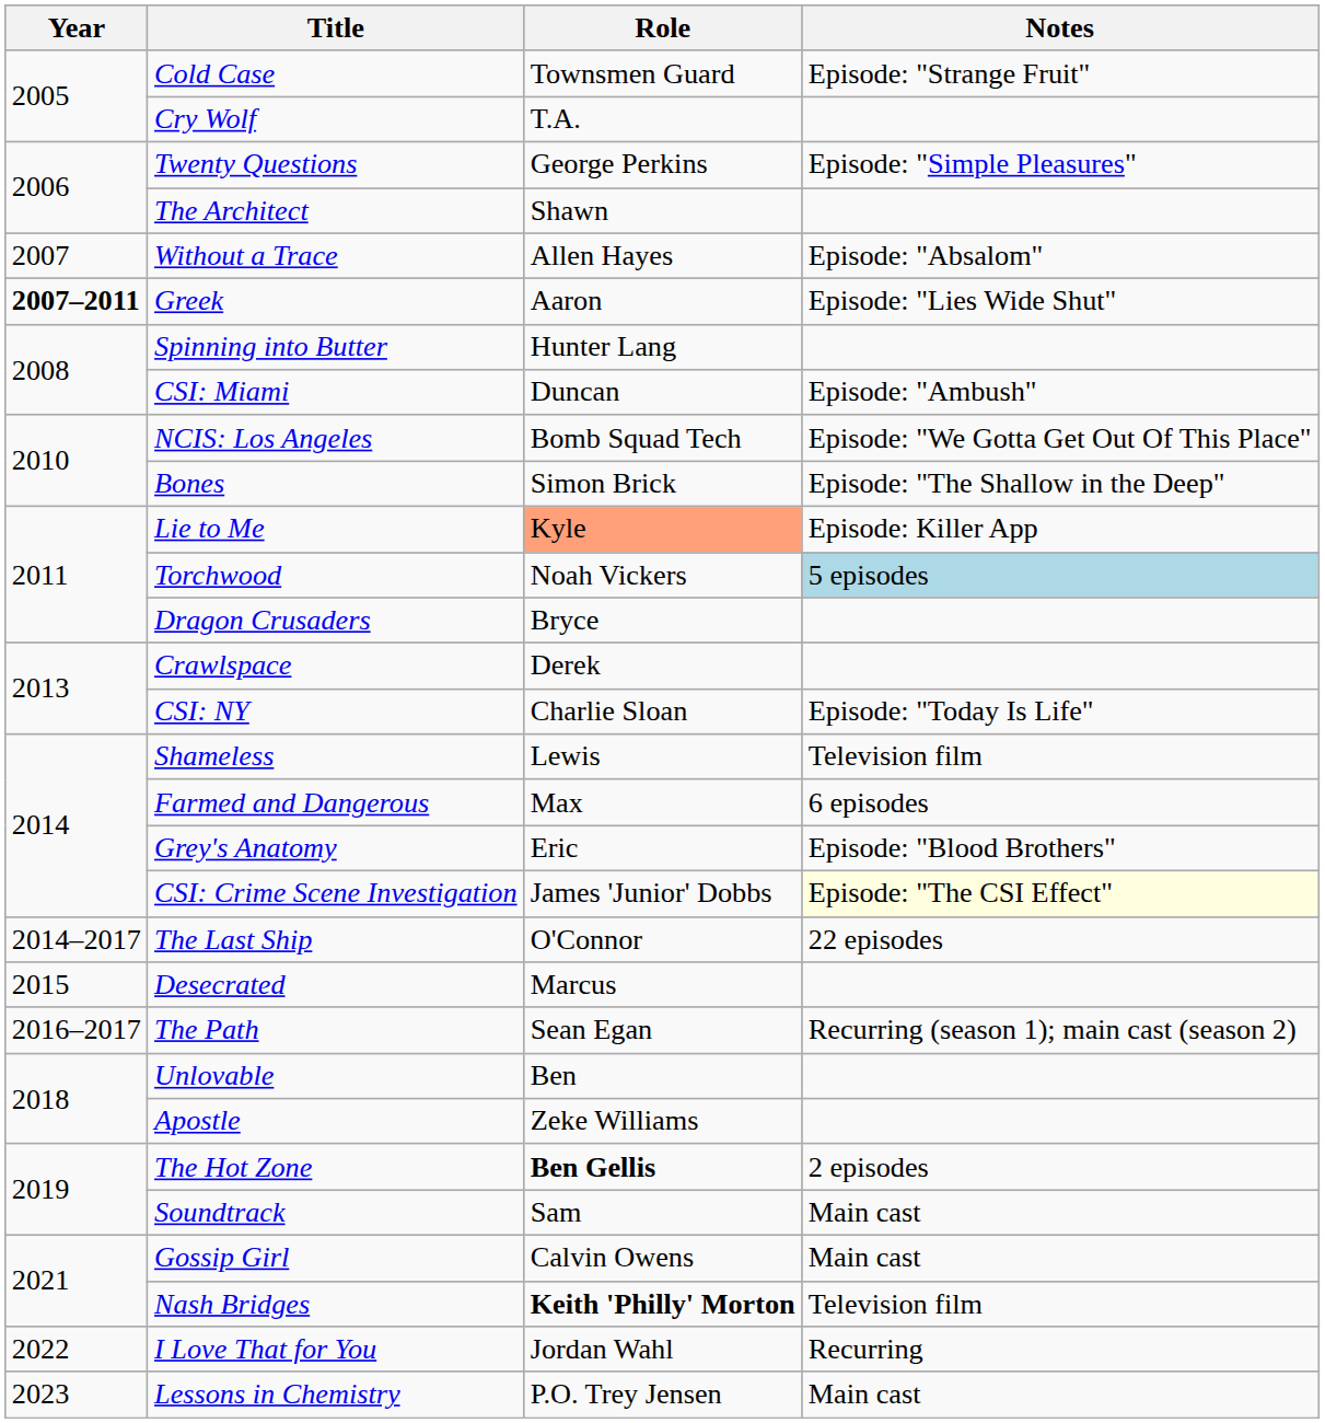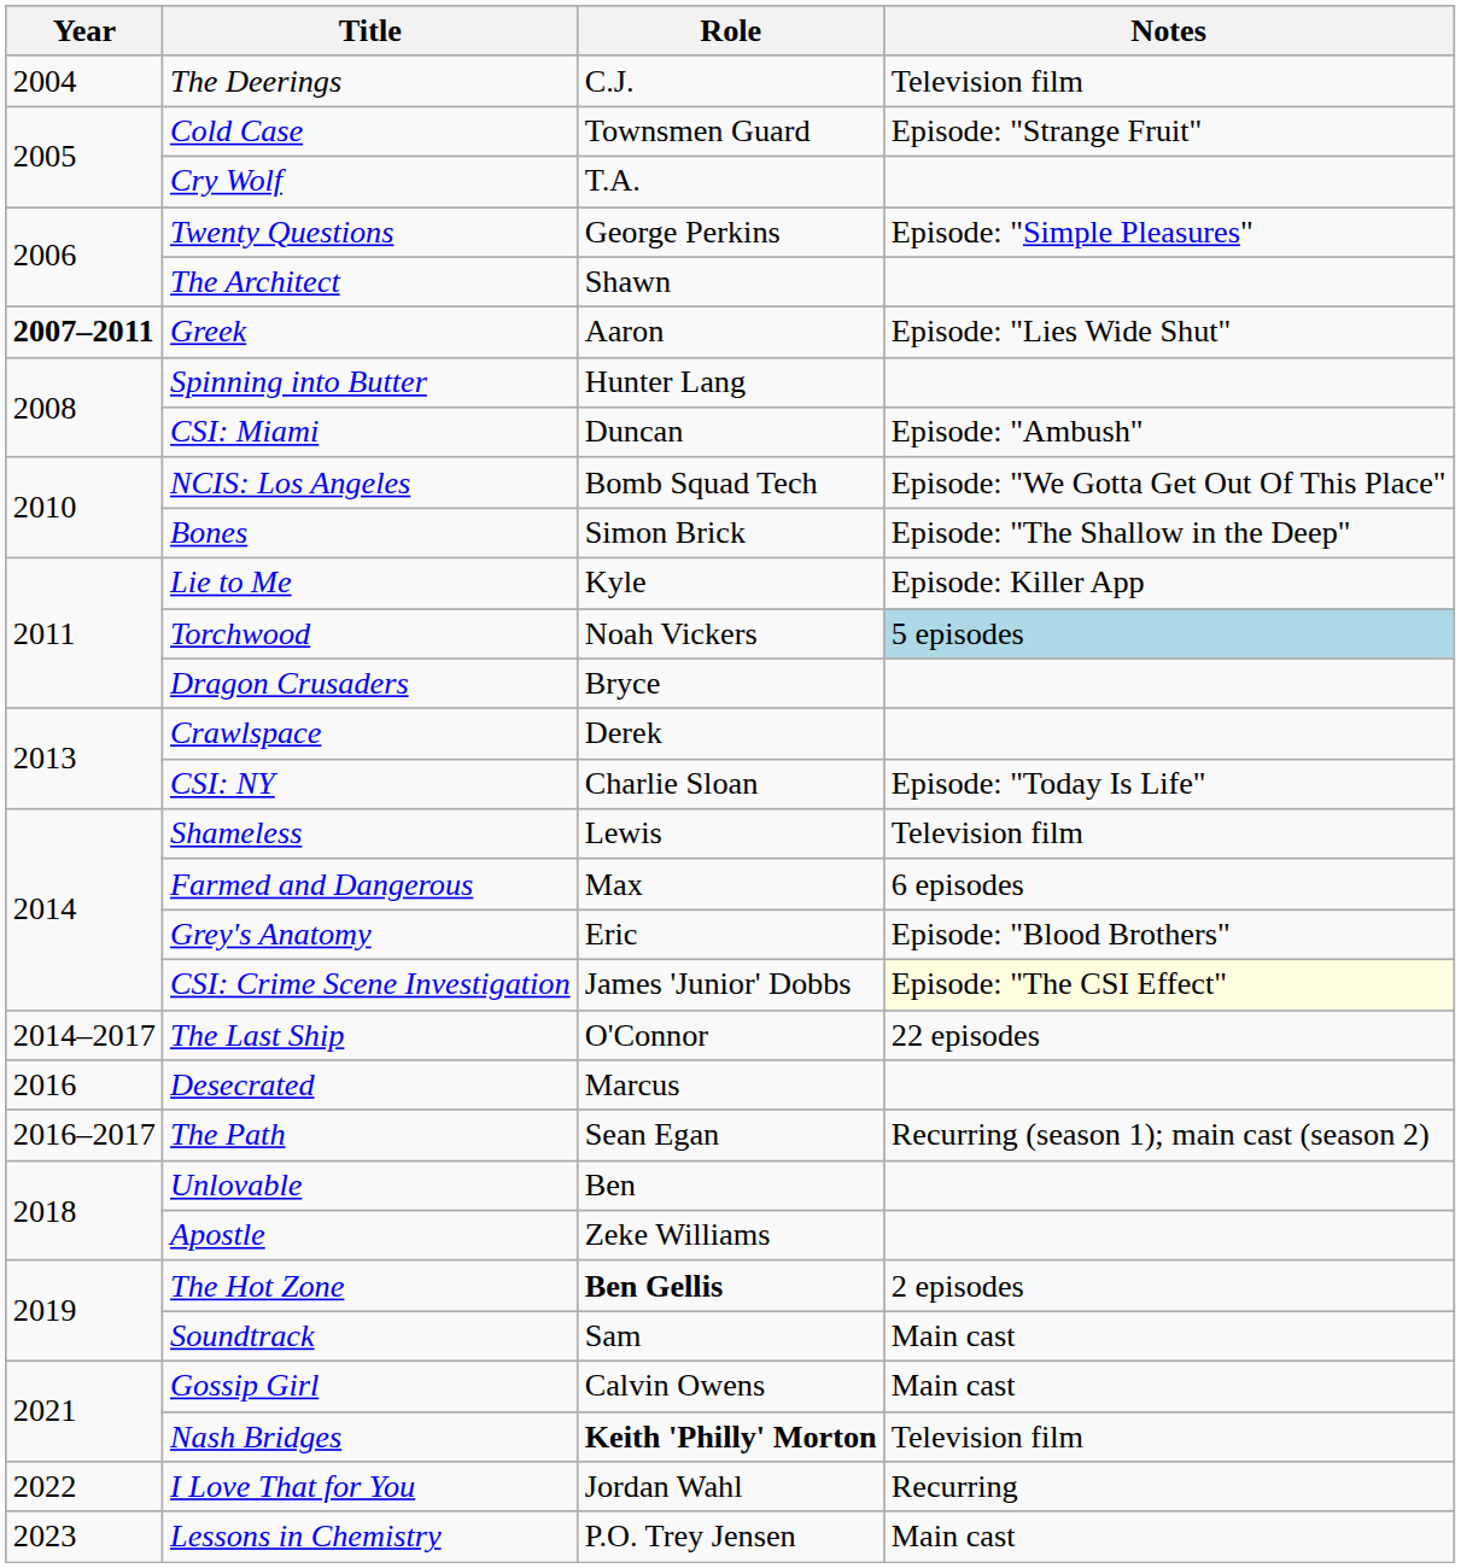+ row: 2004 | The Deerings | C.J. | Television film
- row: 2007 | Without a Trace | Allen Hayes | Episode: "Absalom"
Lie to Me | Role: lightsalmon background -> no background
Desecrated | Year: 2015 -> 2016
